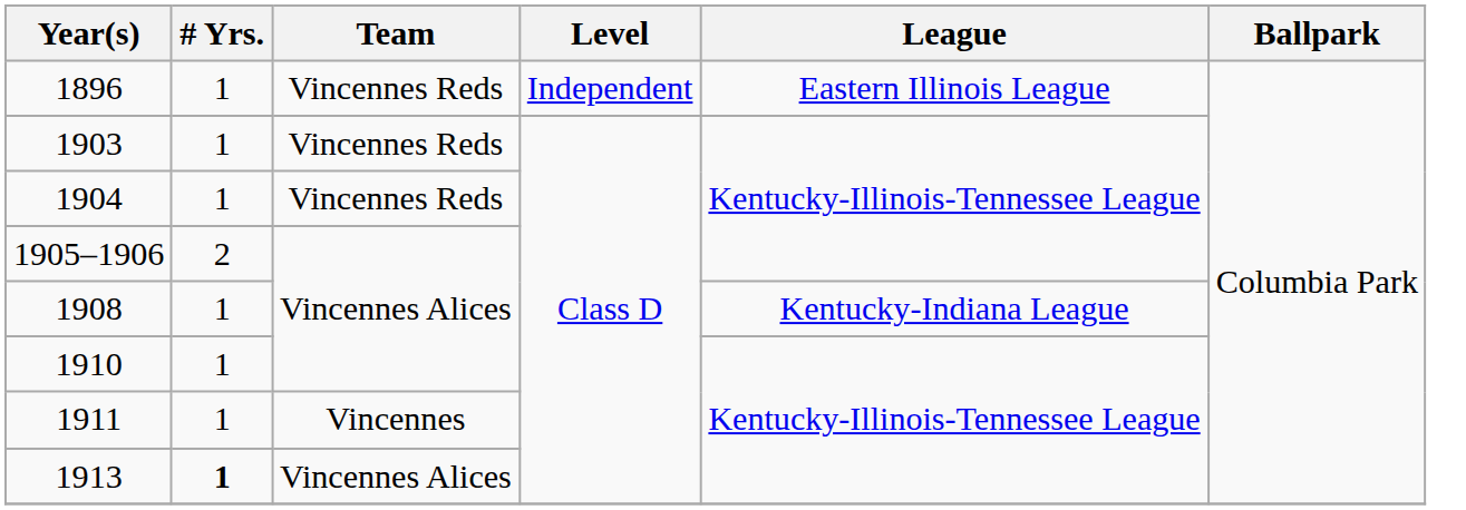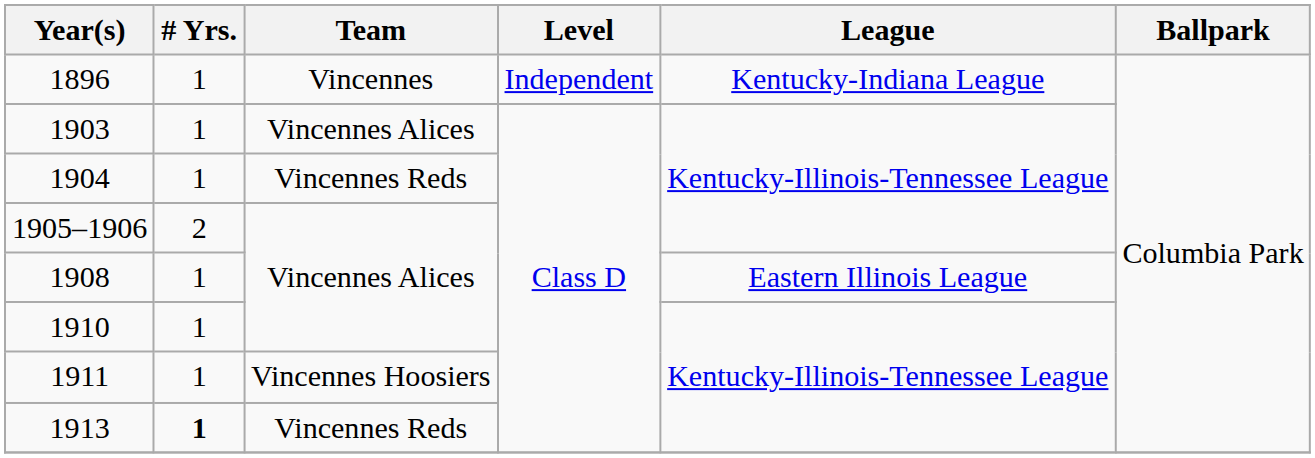1896 | Team: Vincennes Reds -> Vincennes
1896 | League: Eastern Illinois League -> Kentucky-Indiana League
1903 | Team: Vincennes Reds -> Vincennes Alices
1908 | League: Kentucky-Indiana League -> Eastern Illinois League
1911 | Team: Vincennes -> Vincennes Hoosiers
1913 | Team: Vincennes Alices -> Vincennes Reds
